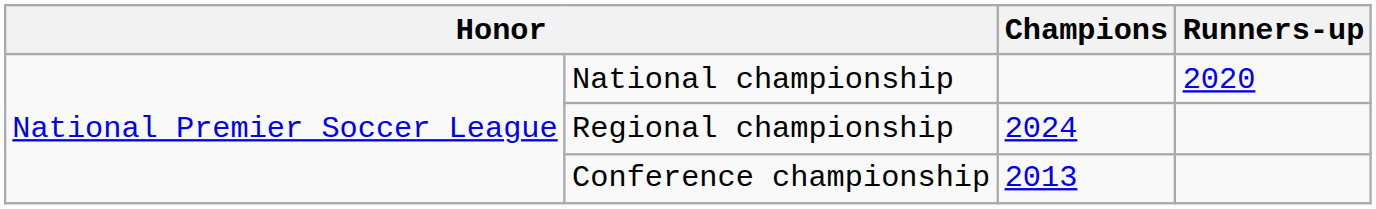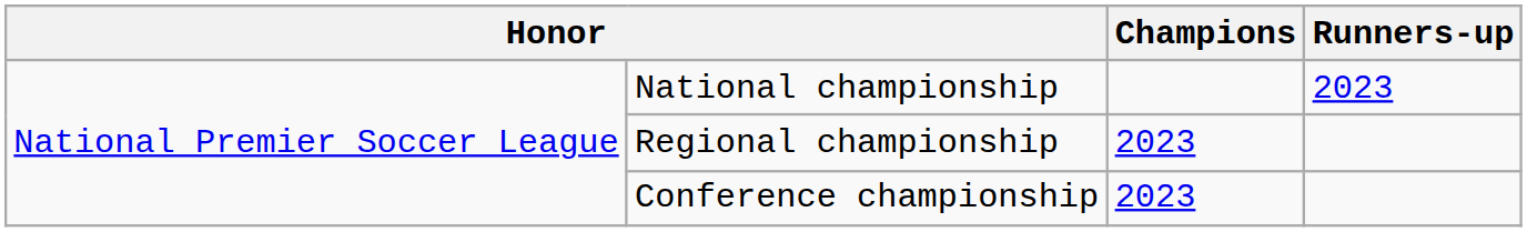National championship | Runners-up: 2020 -> 2023
Regional championship | Champions: 2024 -> 2023
Conference championship | Champions: 2013 -> 2023
